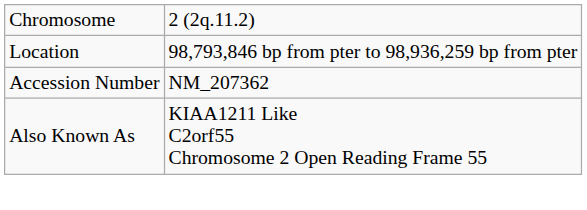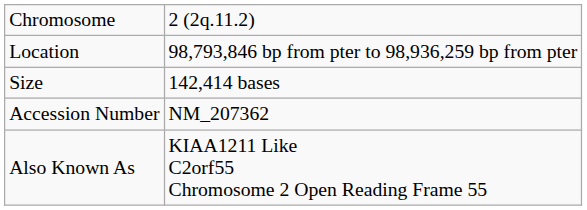+ row: Size | 142,414 bases
